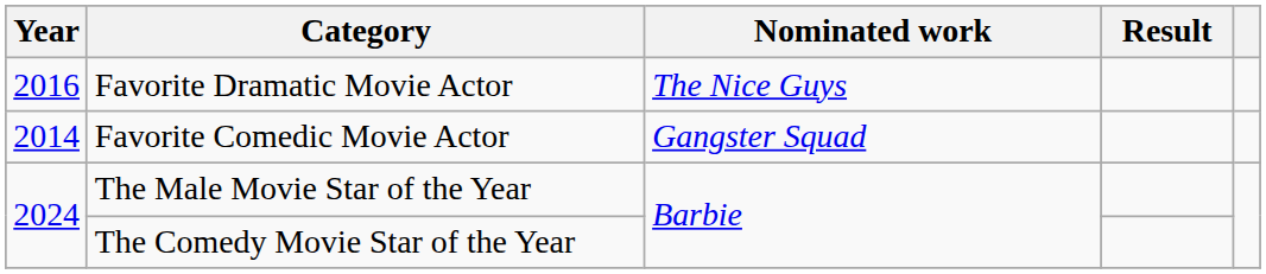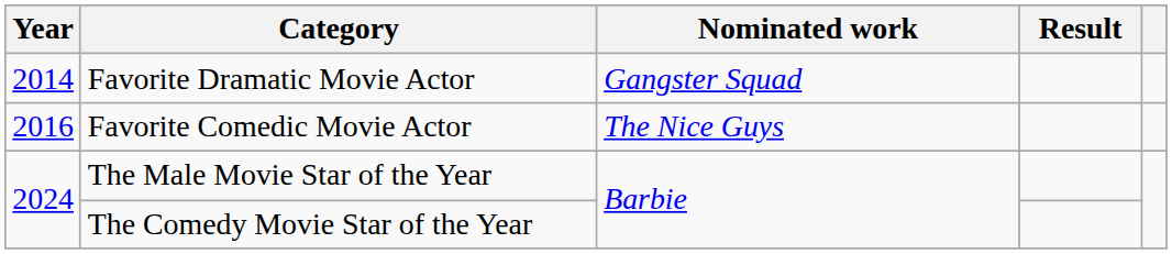Favorite Dramatic Movie Actor | Year: 2016 -> 2014
Favorite Dramatic Movie Actor | Nominated work: The Nice Guys -> Gangster Squad
Favorite Comedic Movie Actor | Year: 2014 -> 2016
Favorite Comedic Movie Actor | Nominated work: Gangster Squad -> The Nice Guys
